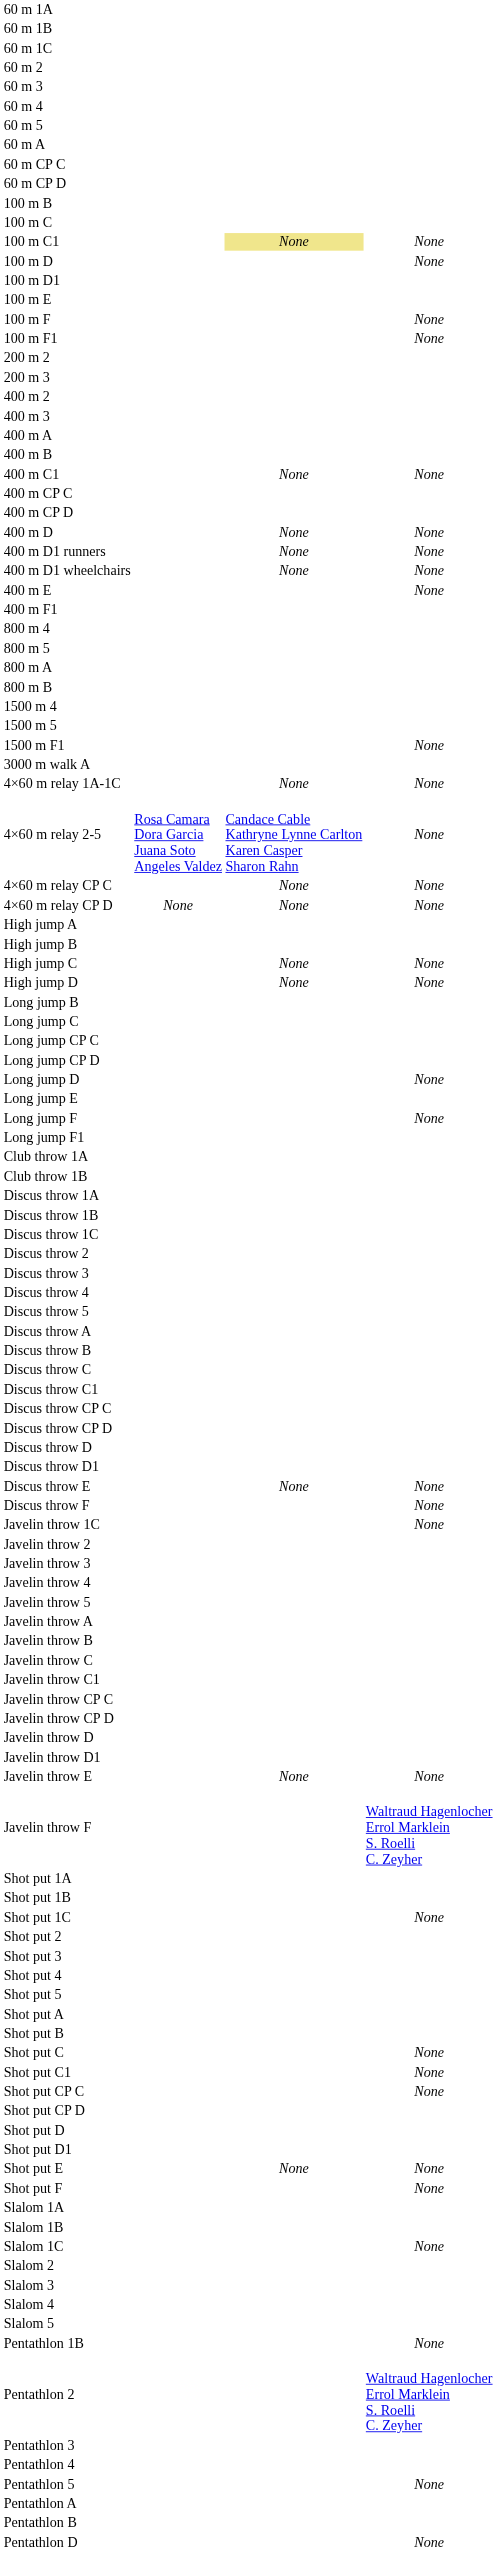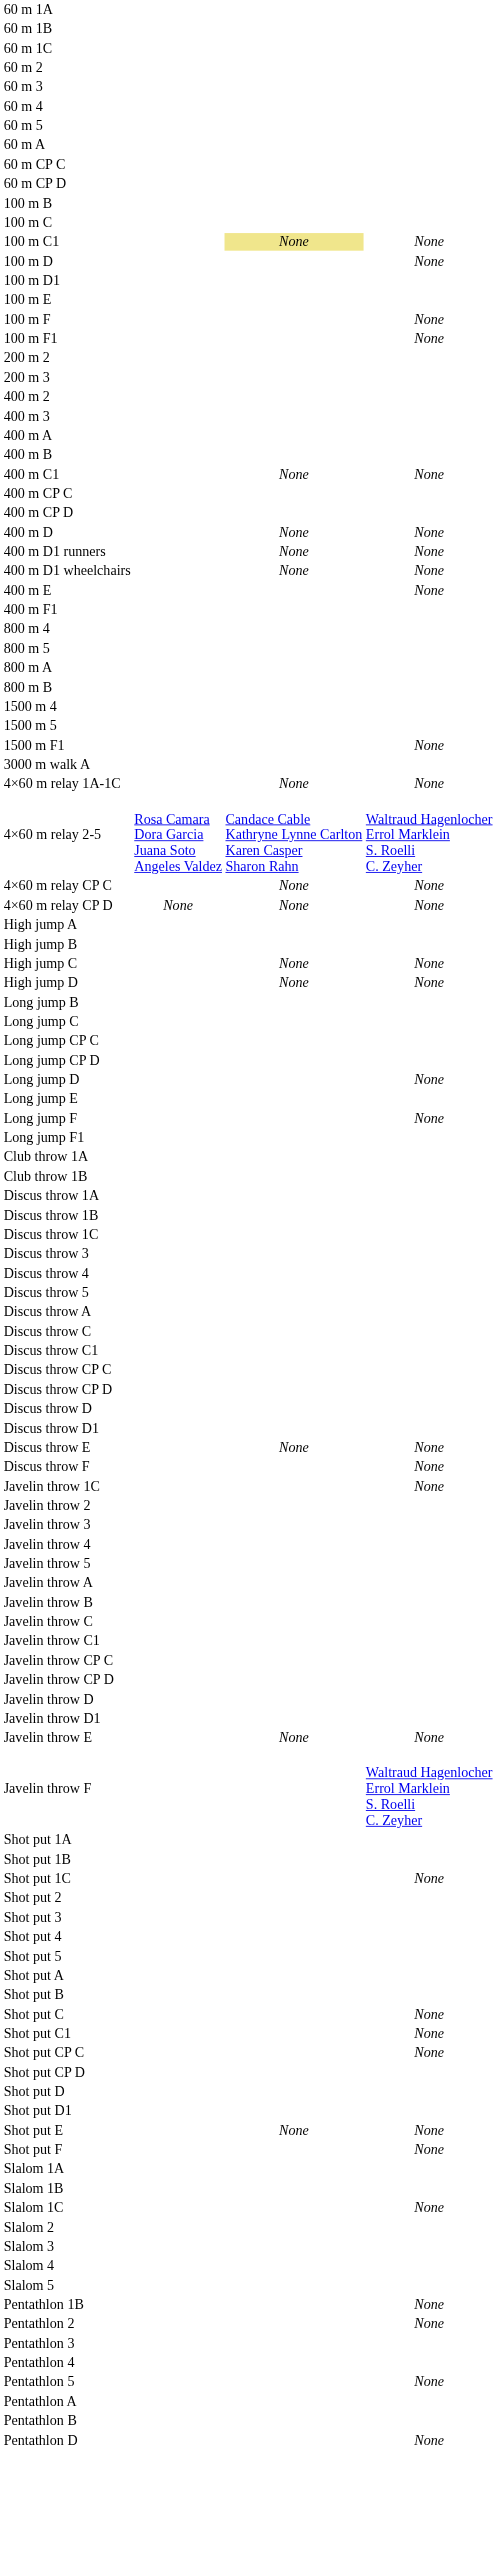4×60 m relay 2-5 | column 4: None -> Waltraud Hagenlocher Errol Marklein S. Roelli C. Zeyher
- row: Discus throw 2
- row: Discus throw B
Pentathlon 2 | column 4: Waltraud Hagenlocher Errol Marklein S. Roelli C. Zeyher -> None
